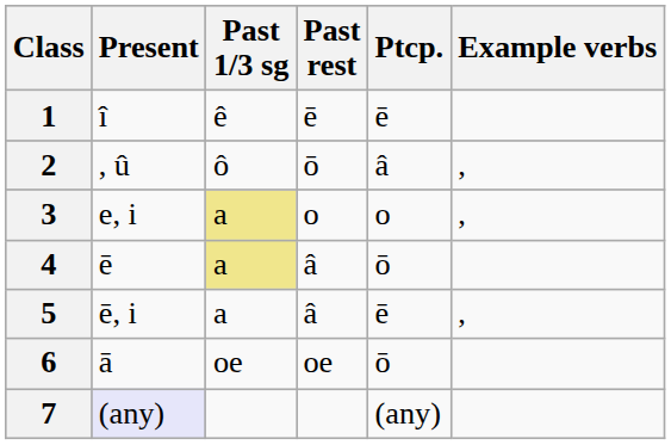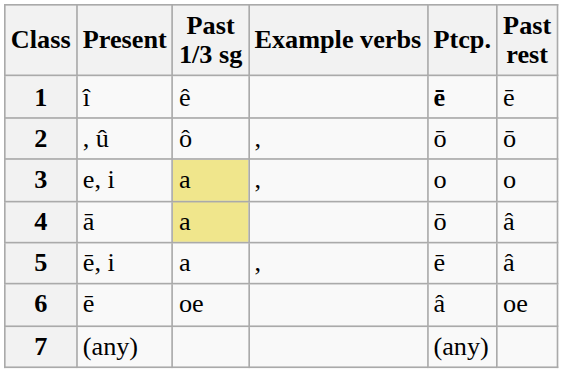columns swapped: Past rest <-> Example verbs
1 | Ptcp.: normal -> bold
2 | Ptcp.: â -> ō
4 | Present: ē -> ā
6 | Present: ā -> ē
6 | Ptcp.: ō -> â
7 | Present: lavender background -> no background
